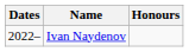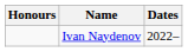columns swapped: Dates <-> Honours
